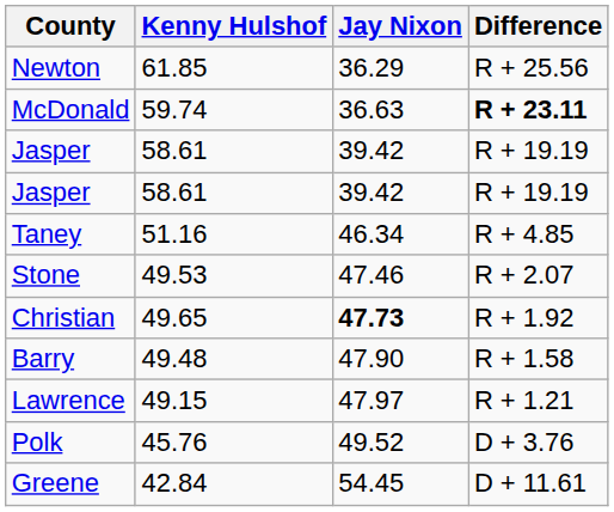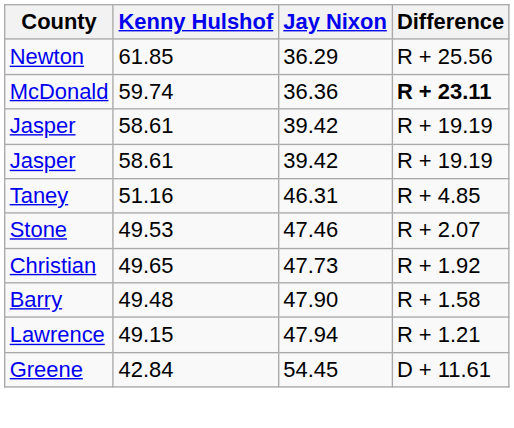McDonald | Jay Nixon: 36.63 -> 36.36
Taney | Jay Nixon: 46.34 -> 46.31
Christian | Jay Nixon: bold -> normal
Lawrence | Jay Nixon: 47.97 -> 47.94
- row: Polk | 45.76 | 49.52 | D + 3.76
